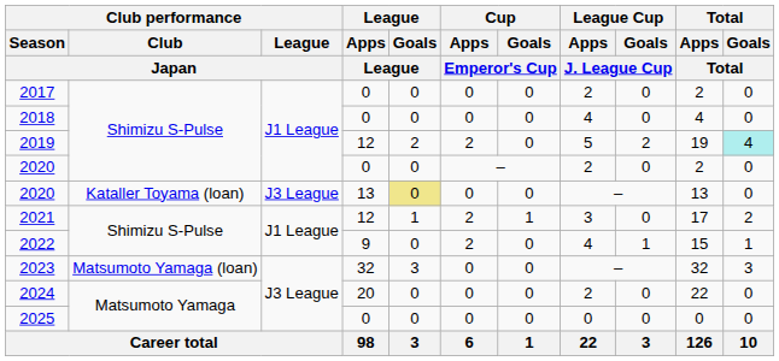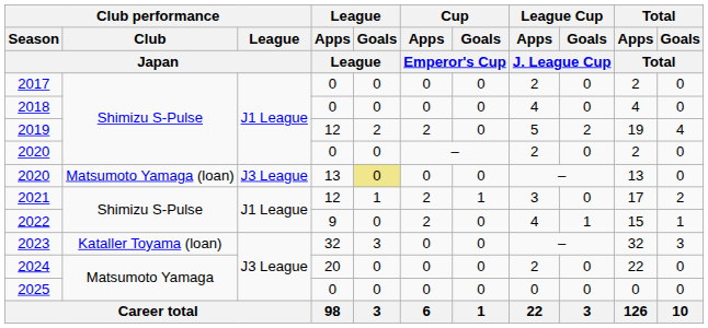2019 | Total / Goals / Total: paleturquoise background -> no background
2020 / 13 | Club performance / Club / Japan: Kataller Toyama (loan) -> Matsumoto Yamaga (loan)
2023 | Club performance / Club / Japan: Matsumoto Yamaga (loan) -> Kataller Toyama (loan)
